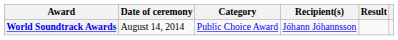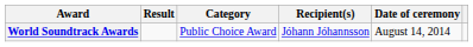columns swapped: Date of ceremony <-> Result
